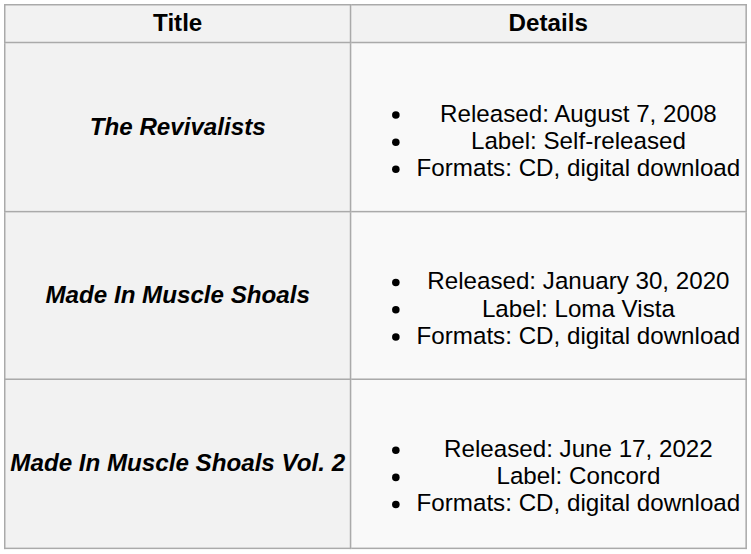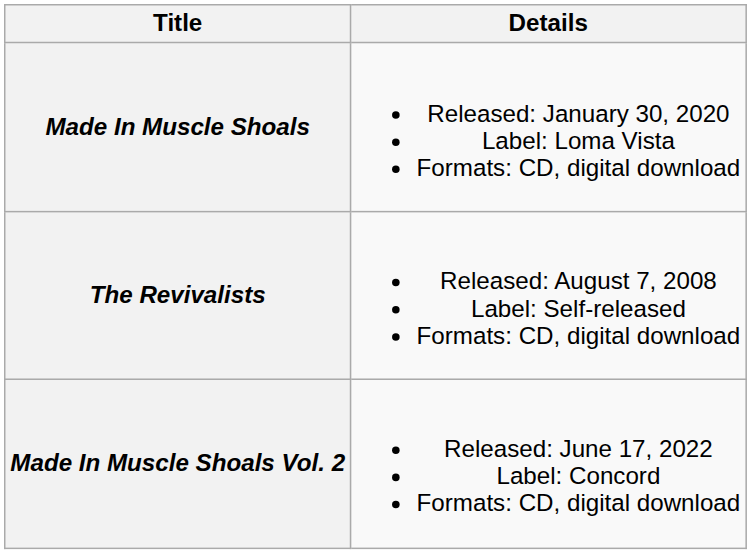rows swapped: The Revivalists <-> Made In Muscle Shoals
